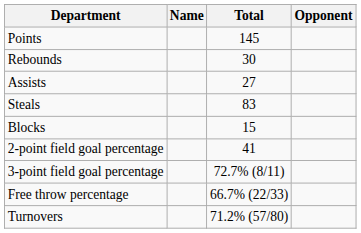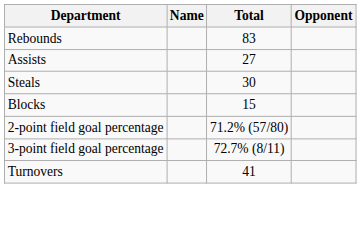- row: Points | 145
Rebounds | Total: 30 -> 83
Steals | Total: 83 -> 30
2-point field goal percentage | Total: 41 -> 71.2% (57/80)
- row: Free throw percentage | 66.7% (22/33)
Turnovers | Total: 71.2% (57/80) -> 41
